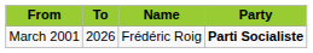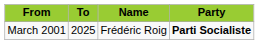March 2001 | To: 2026 -> 2025
